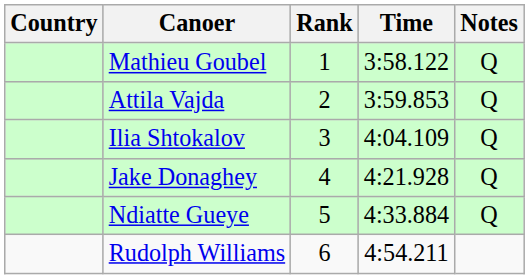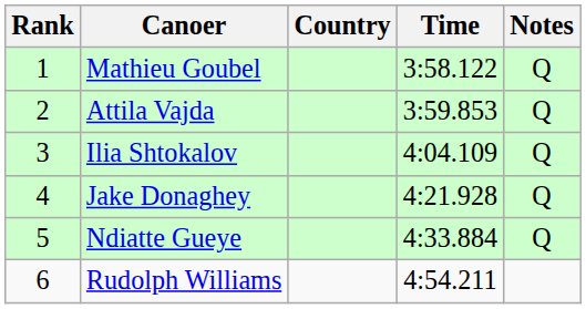columns swapped: Rank <-> Country
